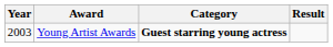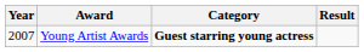Young Artist Awards | Year: 2003 -> 2007
